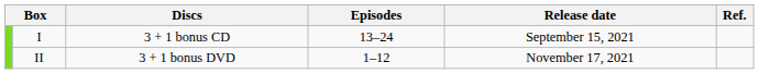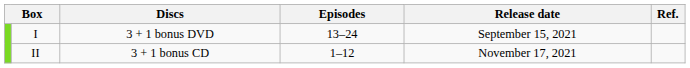I | Discs: 3 + 1 bonus CD -> 3 + 1 bonus DVD
II | Discs: 3 + 1 bonus DVD -> 3 + 1 bonus CD
